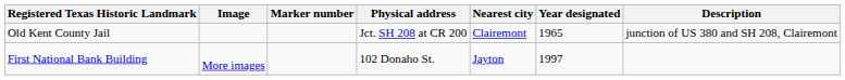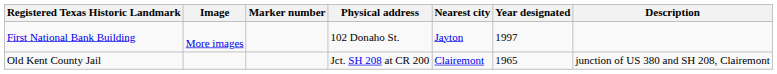rows swapped: First National Bank Building <-> Old Kent County Jail
